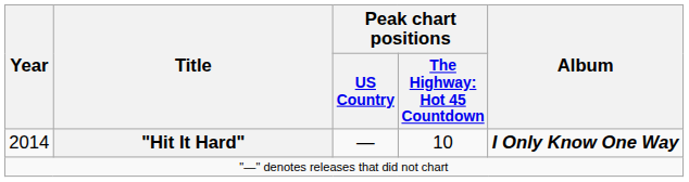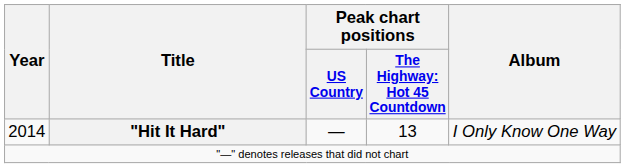2014 | column 4: 10 -> 13
2014 | Album: bold -> normal
